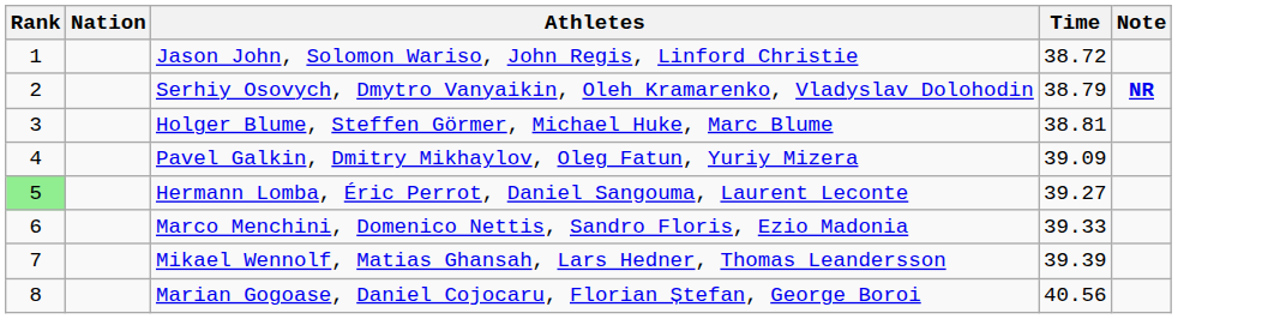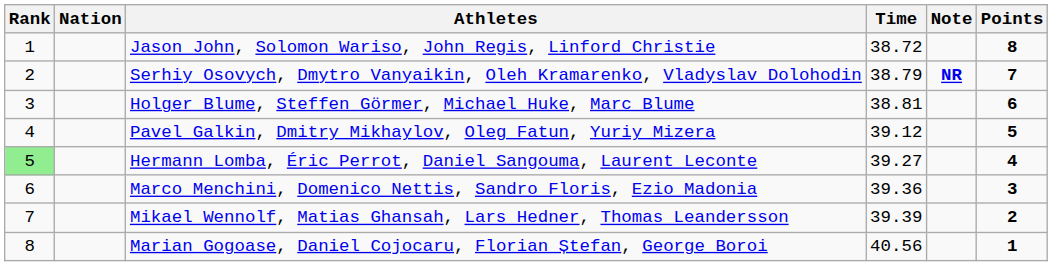+ column: Points | 8 | 7 | 6 | 5 | 4 | 3 | 2 | 1
Pavel Galkin, Dmitry Mikhaylov, Oleg Fatun, Yuriy Mizera | Time: 39.09 -> 39.12
Marco Menchini, Domenico Nettis, Sandro Floris, Ezio Madonia | Time: 39.33 -> 39.36
